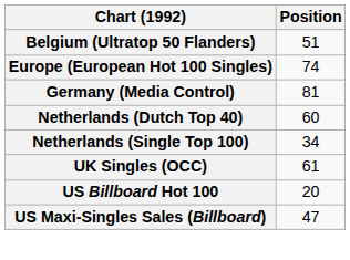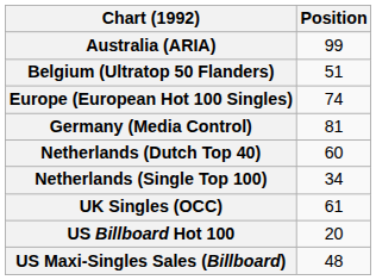+ row: Australia (ARIA) | 99
US Maxi-Singles Sales (Billboard) | Position: 47 -> 48
